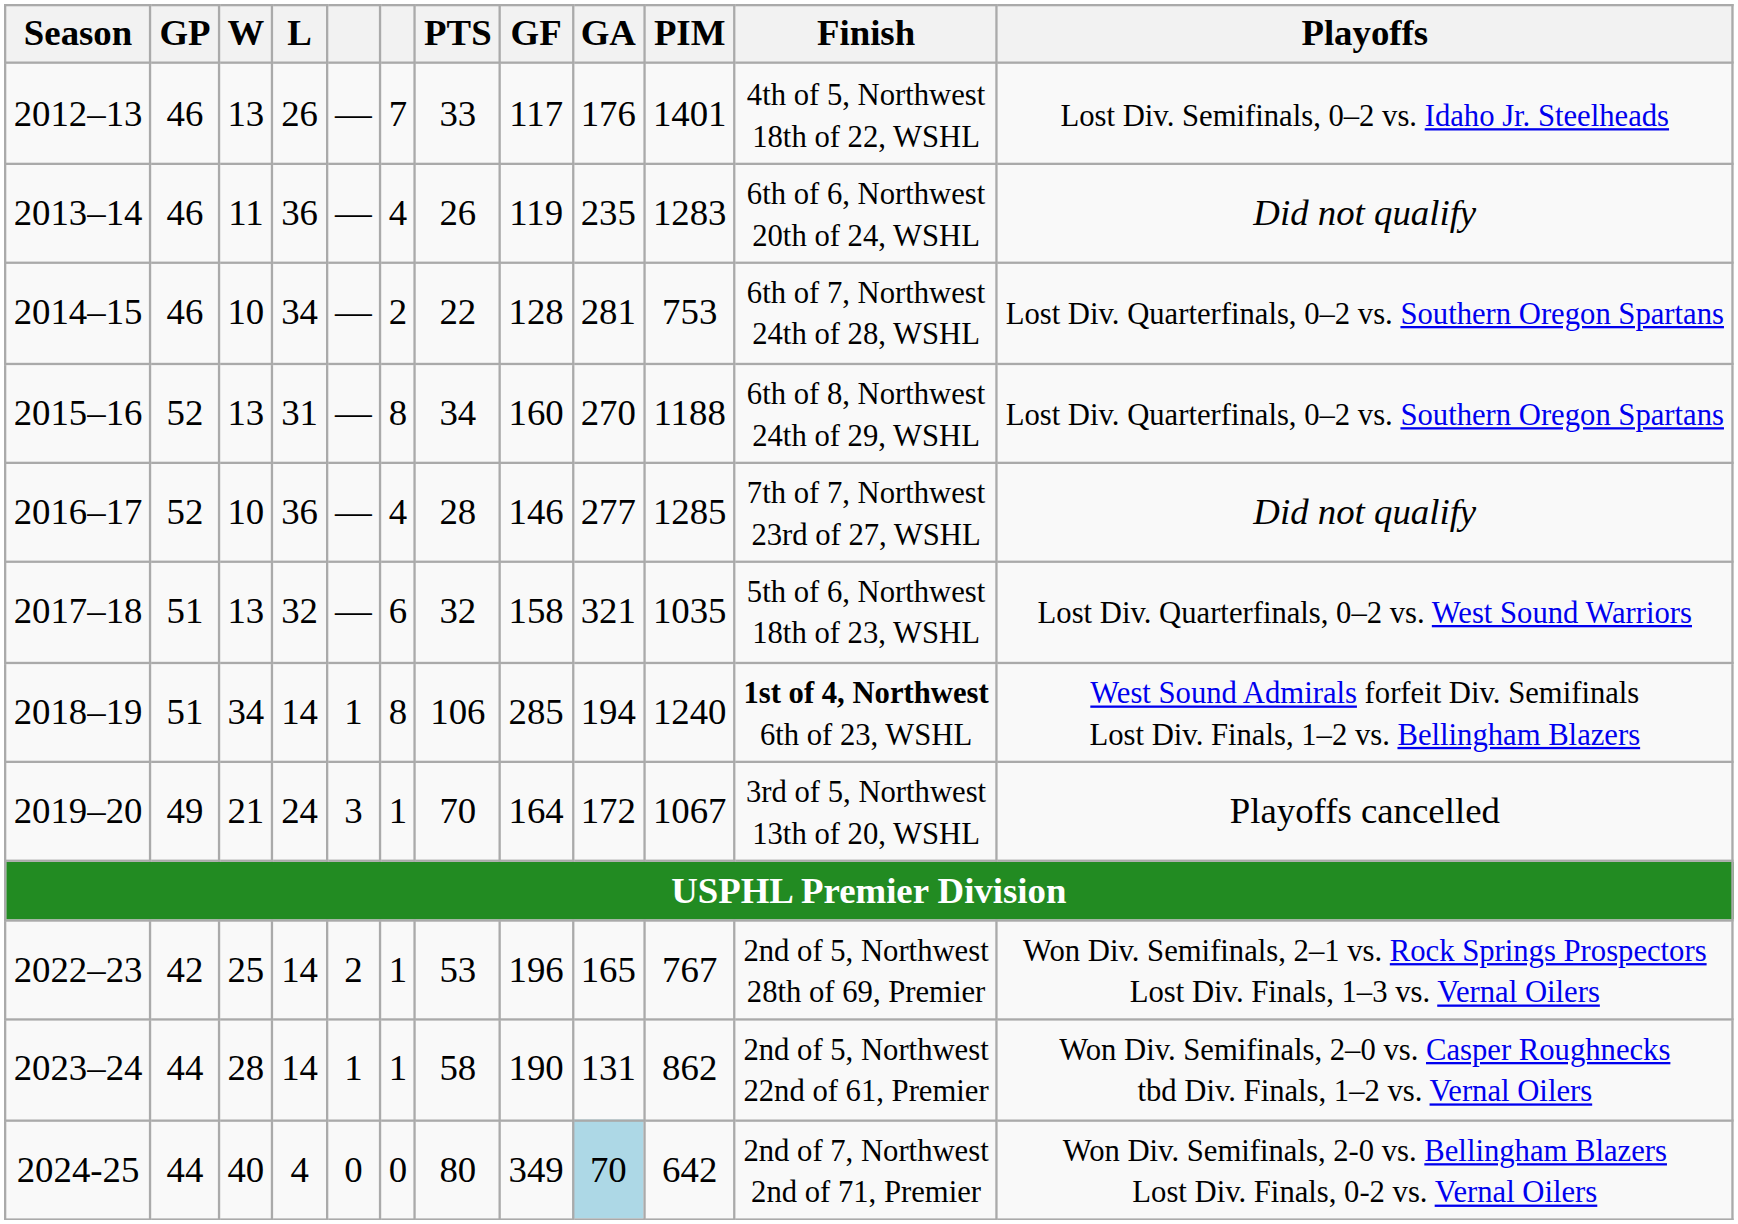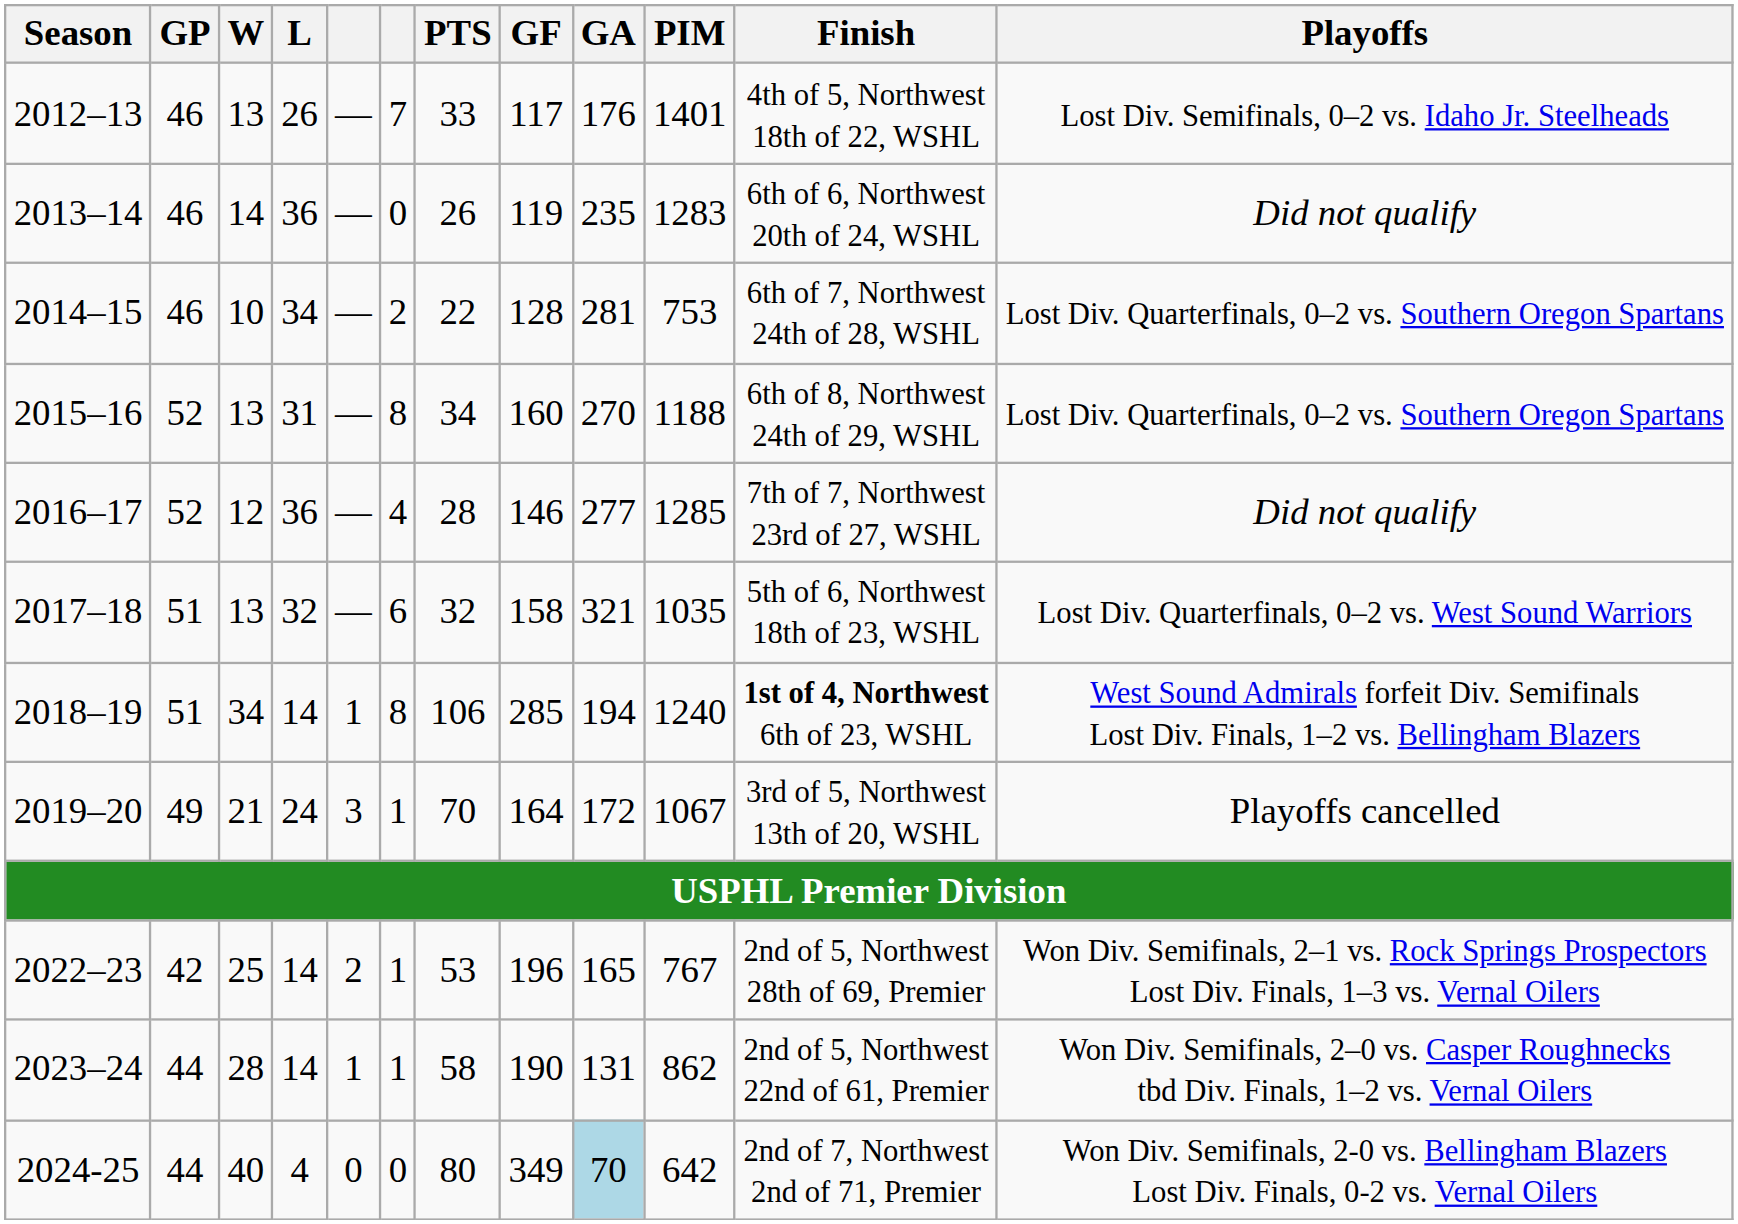2013–14 | W: 11 -> 14
2013–14 | column 6: 4 -> 0
2016–17 | W: 10 -> 12
